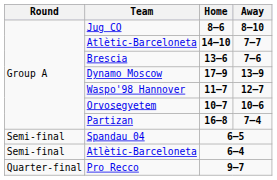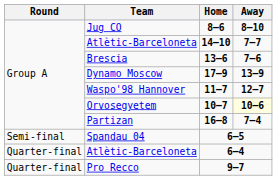Orvosegyetem | Away: no background -> lightyellow background
Atlètic-Barceloneta / 6–4 | Round: Semi-final -> Quarter-final
